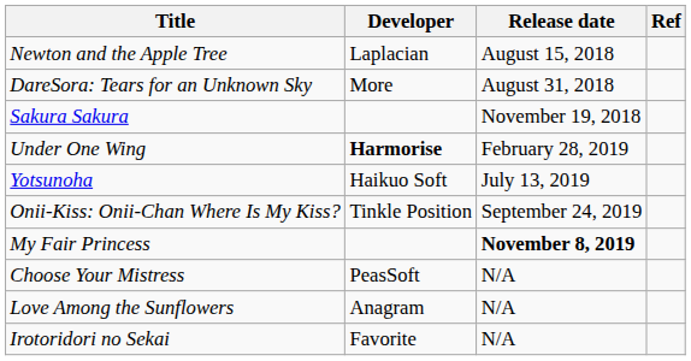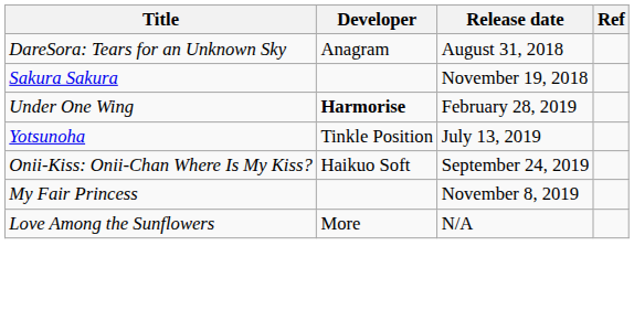- row: Newton and the Apple Tree | Laplacian | August 15, 2018
DareSora: Tears for an Unknown Sky | Developer: More -> Anagram
Yotsunoha | Developer: Haikuo Soft -> Tinkle Position
Onii-Kiss: Onii-Chan Where Is My Kiss? | Developer: Tinkle Position -> Haikuo Soft
My Fair Princess | Release date: bold -> normal
- row: Choose Your Mistress | PeasSoft | N/A
Love Among the Sunflowers | Developer: Anagram -> More
- row: Irotoridori no Sekai | Favorite | N/A
